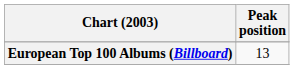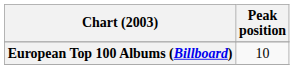European Top 100 Albums (Billboard) | Peak position: 13 -> 10
